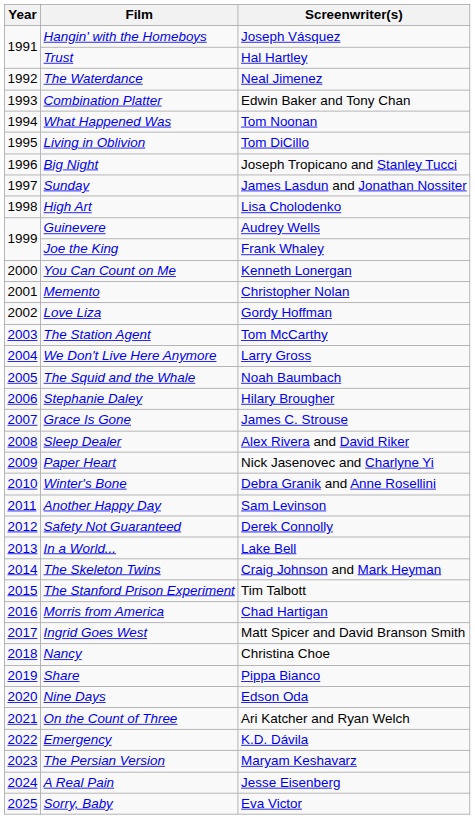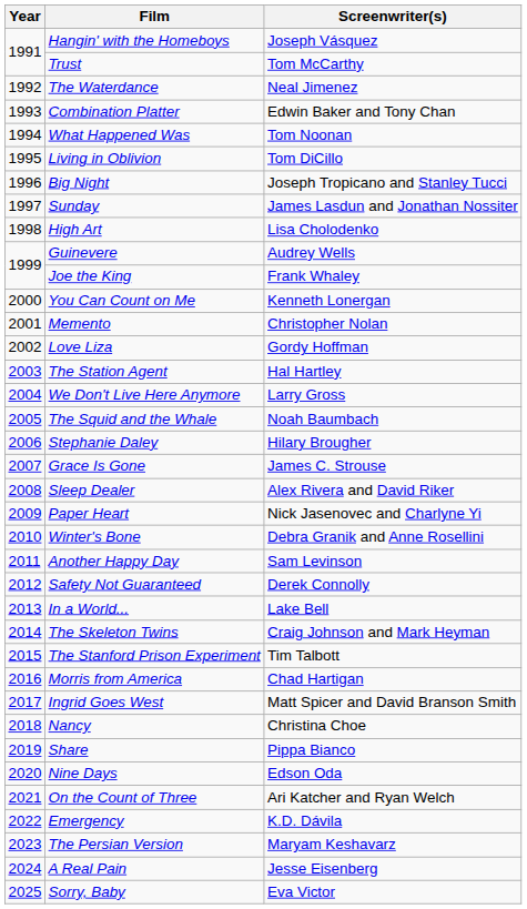Trust | Screenwriter(s): Hal Hartley -> Tom McCarthy
The Station Agent | Screenwriter(s): Tom McCarthy -> Hal Hartley
